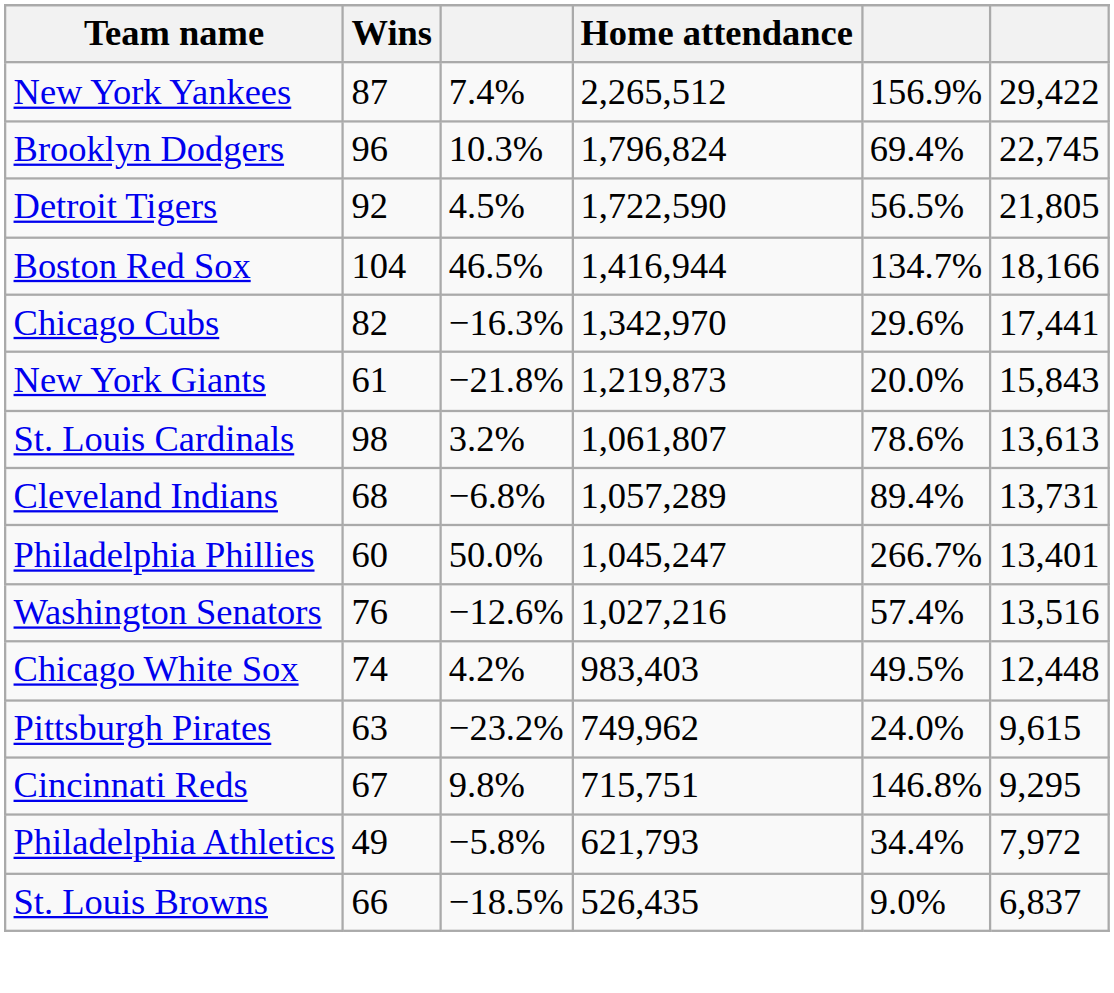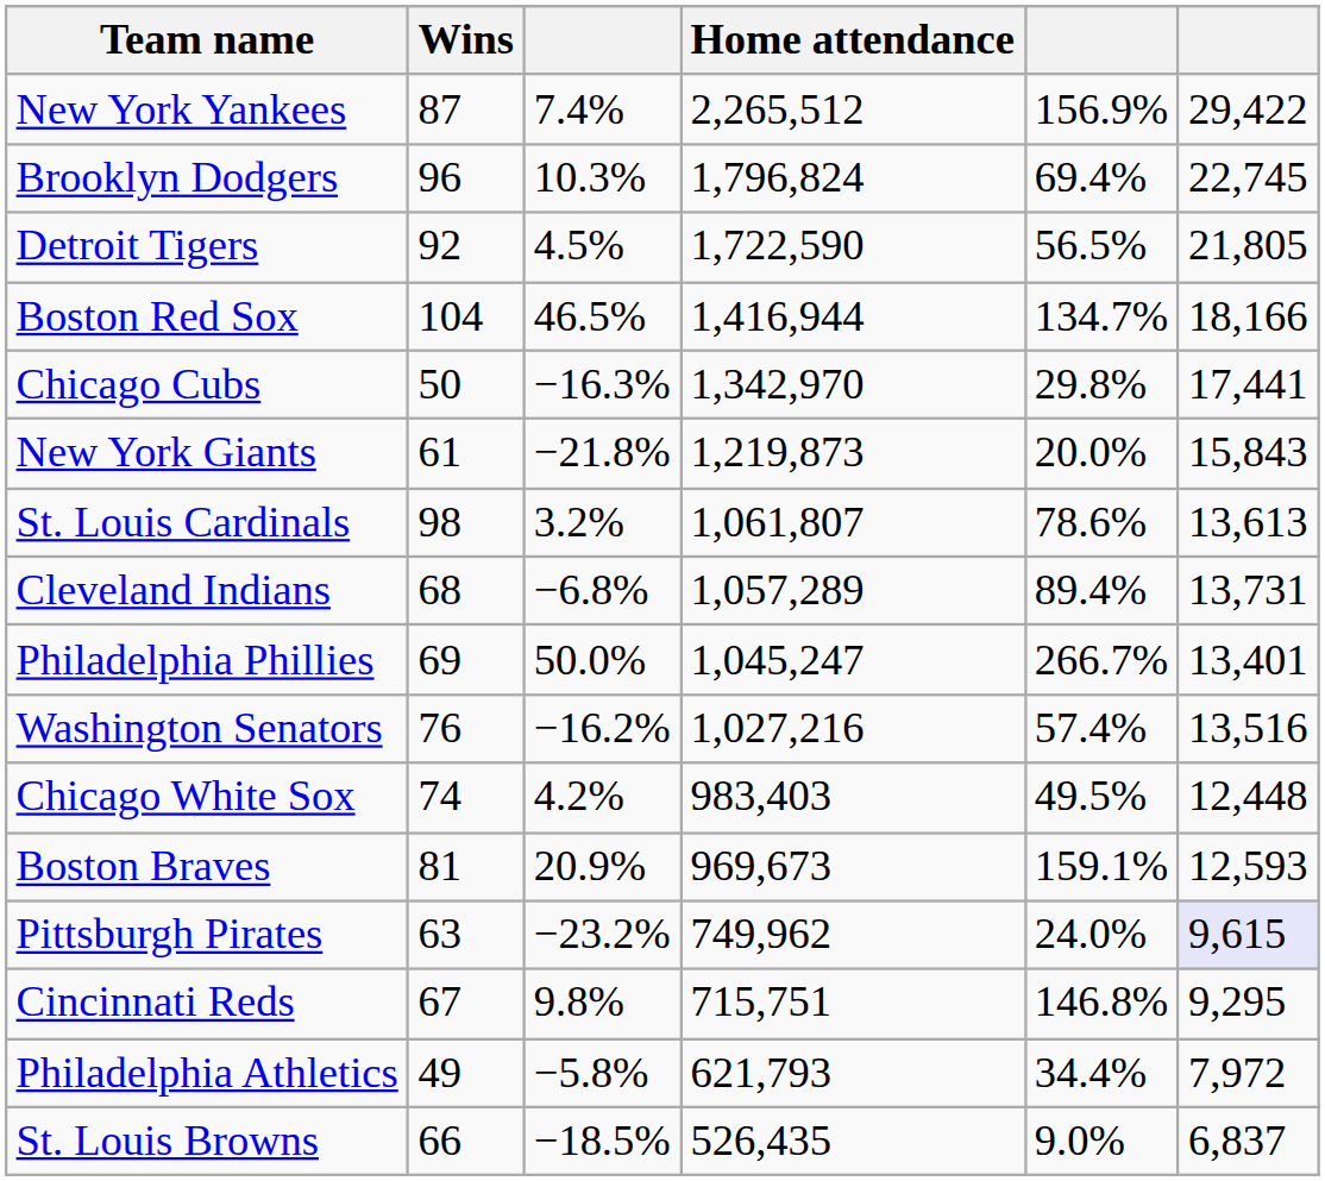Chicago Cubs | Wins: 82 -> 50
Chicago Cubs | column 5: 29.6% -> 29.8%
Philadelphia Phillies | Wins: 60 -> 69
Washington Senators | column 3: −12.6% -> −16.2%
+ row: Boston Braves | 81 | 20.9% | 969,673 | 159.1% | 12,593
Pittsburgh Pirates | column 6: no background -> lavender background
